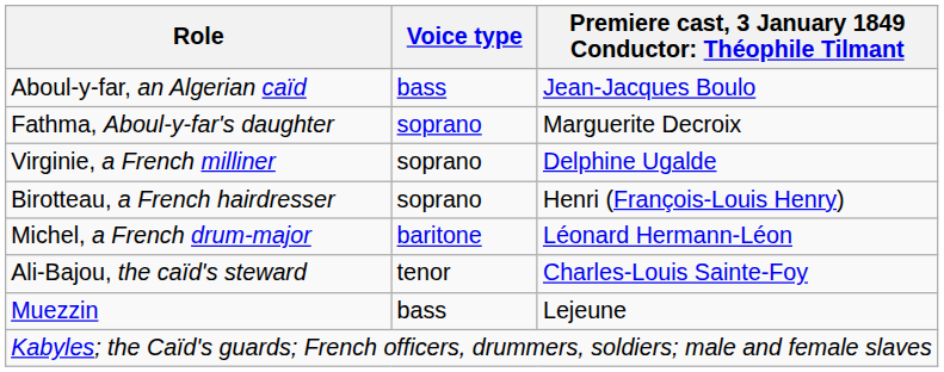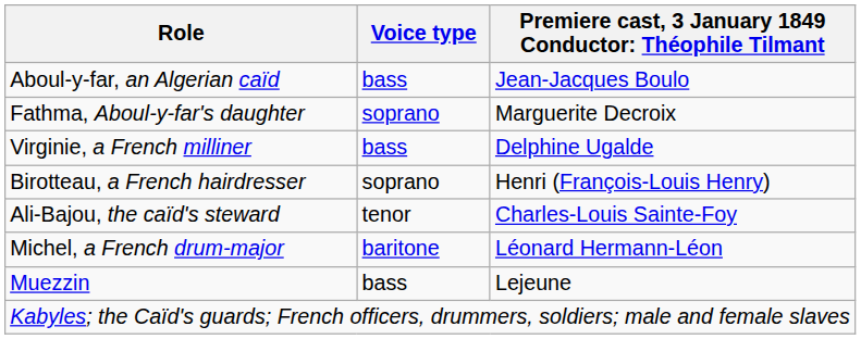Virginie, a French milliner | Voice type: soprano -> bass
rows swapped: Ali-Bajou, the caïd's steward <-> Michel, a French drum-major
